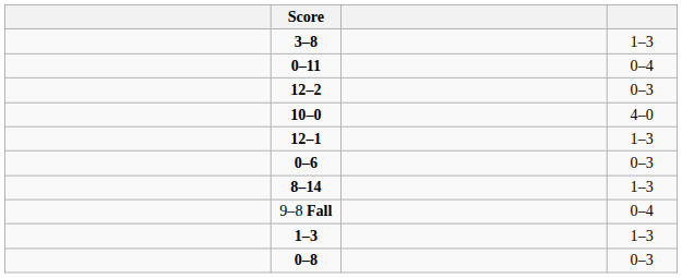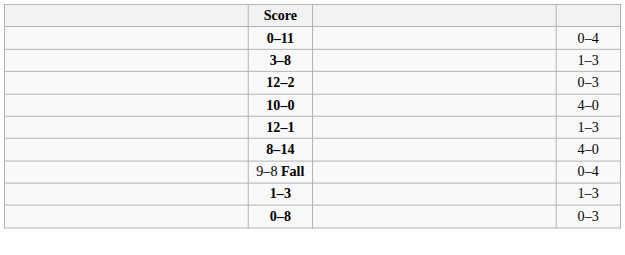rows swapped: 3–8 <-> 0–11
- row: 0–6 | 0–3
8–14 | column 4: 1–3 -> 4–0
